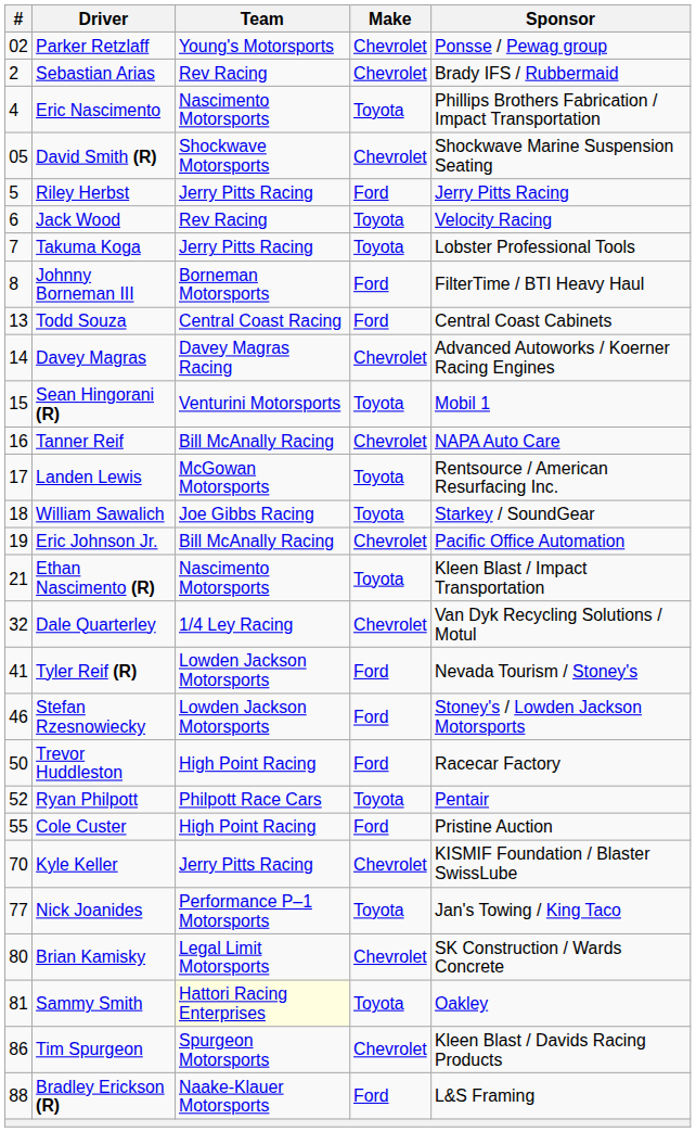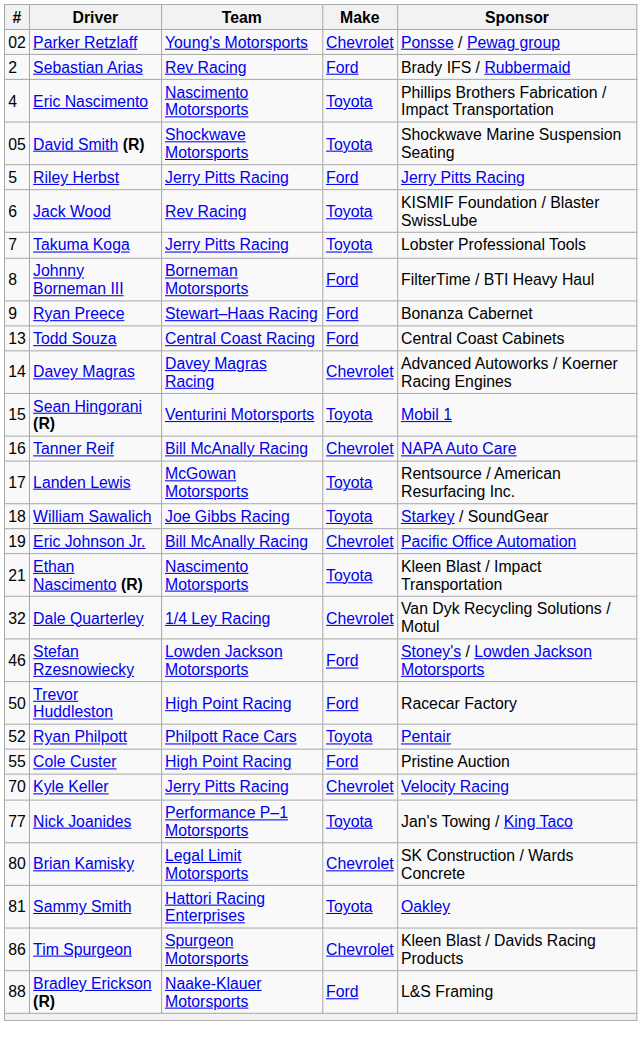Sebastian Arias | Make: Chevrolet -> Ford
David Smith (R) | Make: Chevrolet -> Toyota
Jack Wood | Sponsor: Velocity Racing -> KISMIF Foundation / Blaster SwissLube
+ row: 9 | Ryan Preece | Stewart–Haas Racing | Ford | Bonanza Cabernet
- row: 41 | Tyler Reif (R) | Lowden Jackson Motorsports | Ford | Nevada Tourism / Stoney's
Kyle Keller | Sponsor: KISMIF Foundation / Blaster SwissLube -> Velocity Racing
Sammy Smith | Team: lightyellow background -> no background
